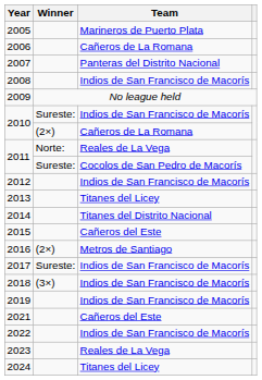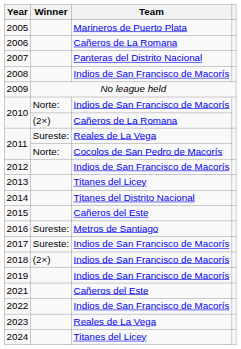2010 / Indios de San Francisco de Macorís | Winner: Sureste: -> Norte:
2011 / Reales de La Vega | Winner: Norte: -> Sureste:
2011 / Cocolos de San Pedro de Macorís | Winner: Sureste: -> Norte:
2016 | Winner: (2×) -> Sureste:
2018 | Winner: (3×) -> (2×)
